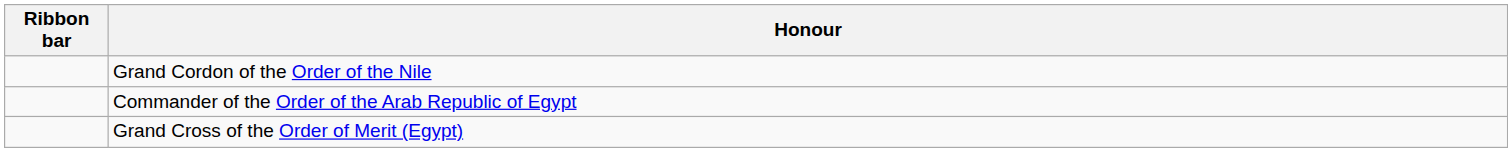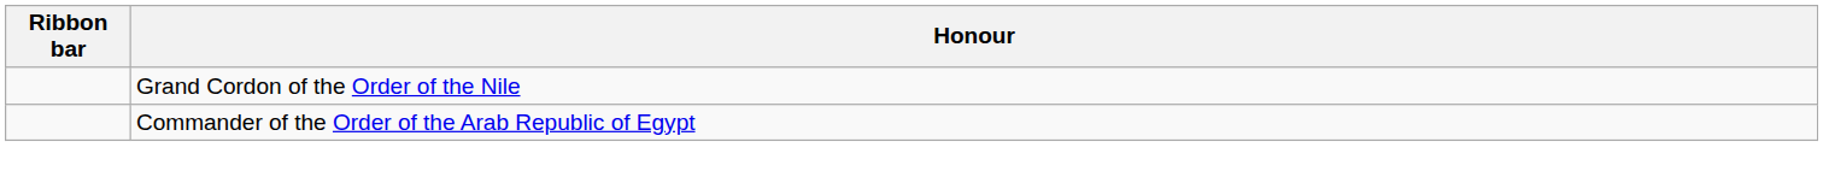- row: Grand Cross of the Order of Merit (Egypt)
